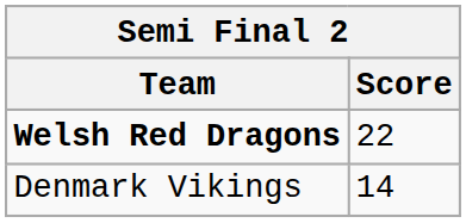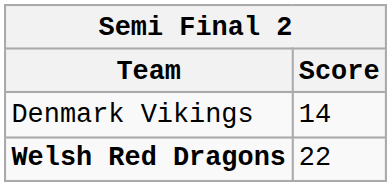rows swapped: Denmark Vikings <-> Welsh Red Dragons
